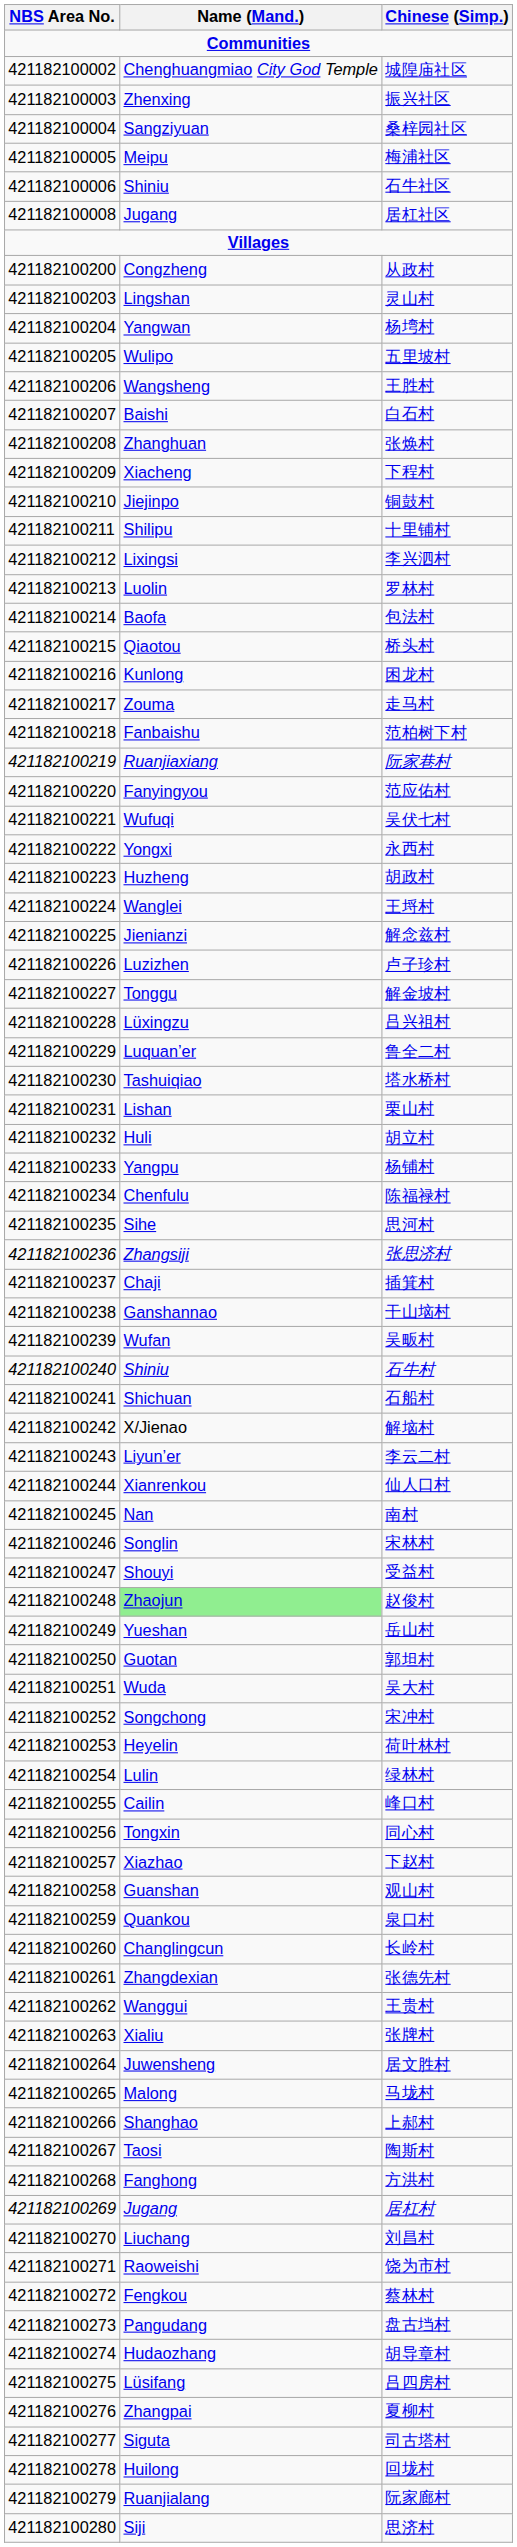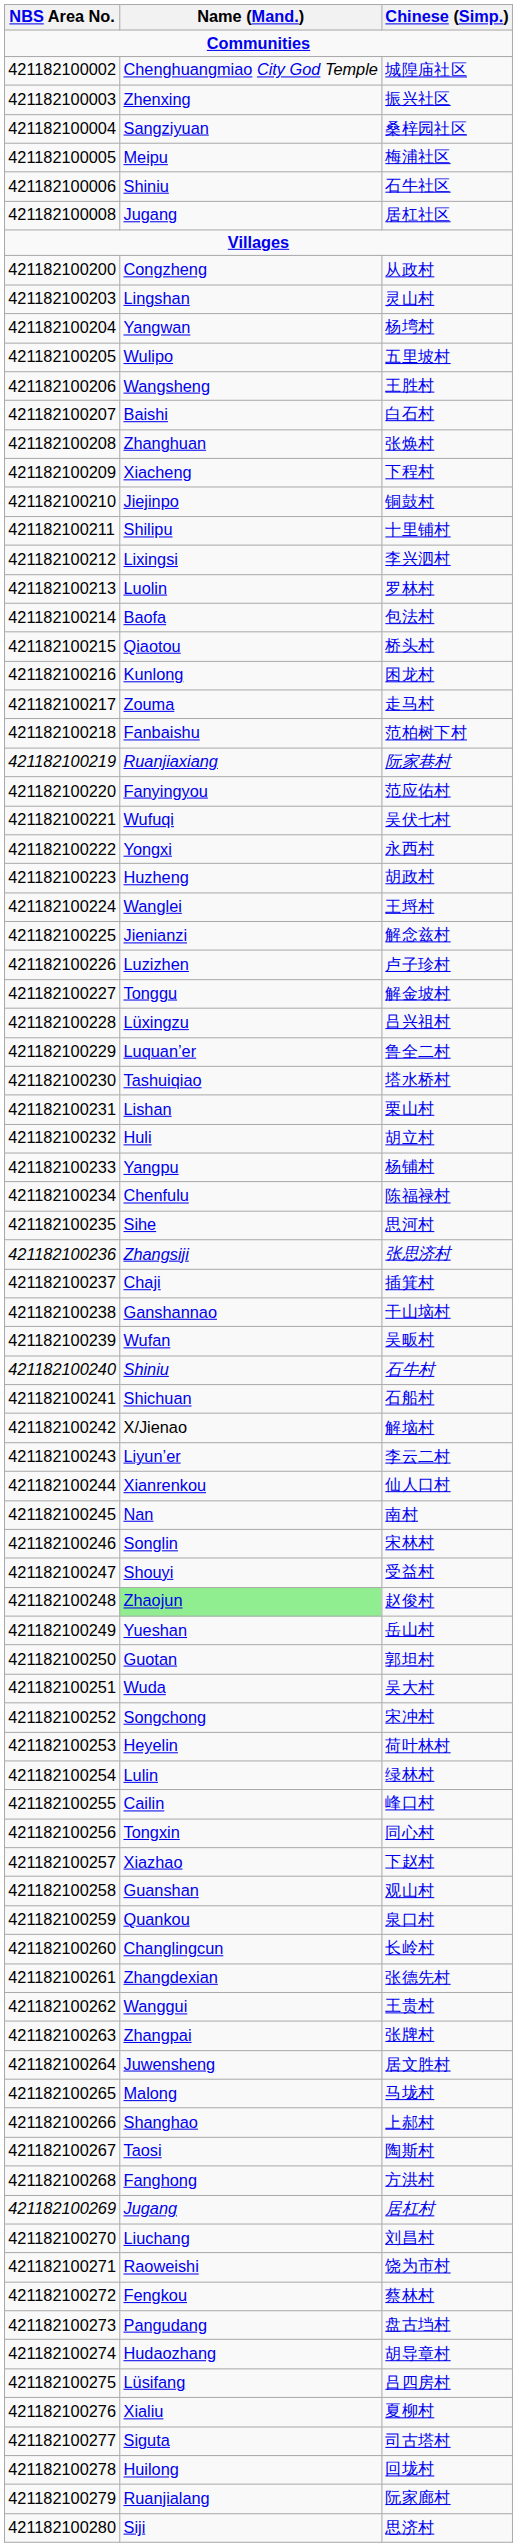张牌村 | Name (Mand.): Xialiu -> Zhangpai
夏柳村 | Name (Mand.): Zhangpai -> Xialiu
